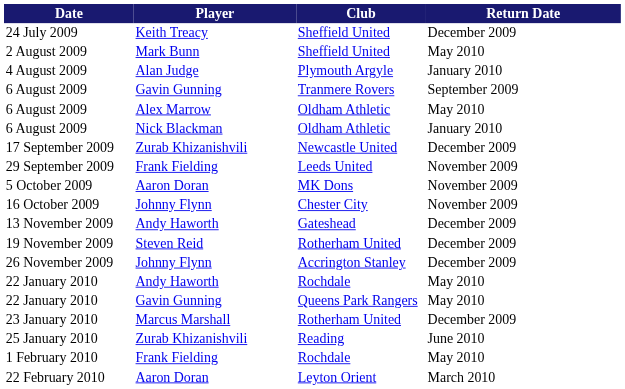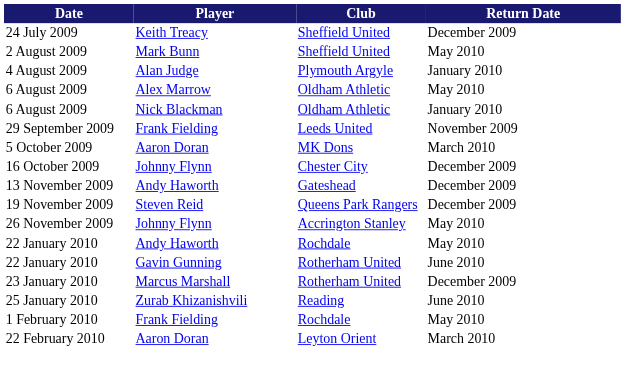- row: 6 August 2009 | Gavin Gunning | Tranmere Rovers | September 2009
- row: 17 September 2009 | Zurab Khizanishvili | Newcastle United | December 2009
5 October 2009 | Return Date: November 2009 -> March 2010
16 October 2009 | Return Date: November 2009 -> December 2009
19 November 2009 | Club: Rotherham United -> Queens Park Rangers
26 November 2009 | Return Date: December 2009 -> May 2010
22 January 2010 / Gavin Gunning | Club: Queens Park Rangers -> Rotherham United
22 January 2010 / Gavin Gunning | Return Date: May 2010 -> June 2010
